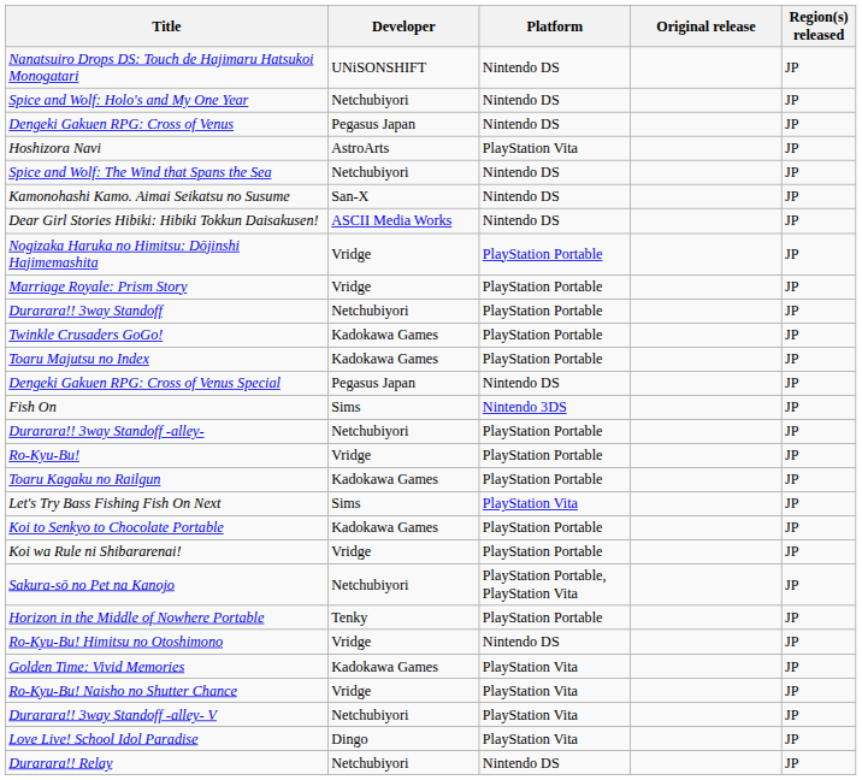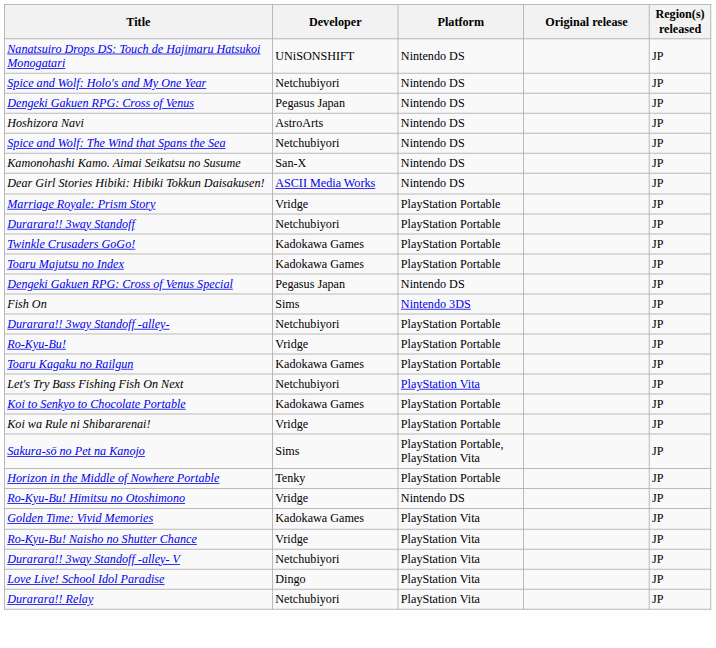Hoshizora Navi | Platform: PlayStation Vita -> Nintendo DS
- row: Nogizaka Haruka no Himitsu: Dōjinshi Hajimemashita | Vridge | PlayStation Portable | JP
Let's Try Bass Fishing Fish On Next | Developer: Sims -> Netchubiyori
Sakura-sō no Pet na Kanojo | Developer: Netchubiyori -> Sims
Durarara!! Relay | Platform: Nintendo DS -> PlayStation Vita
